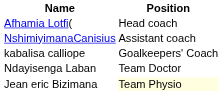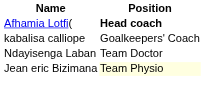Afhamia Lotfi( | Position: normal -> bold
- row: NshimiyimanaCanisius | Assistant coach
